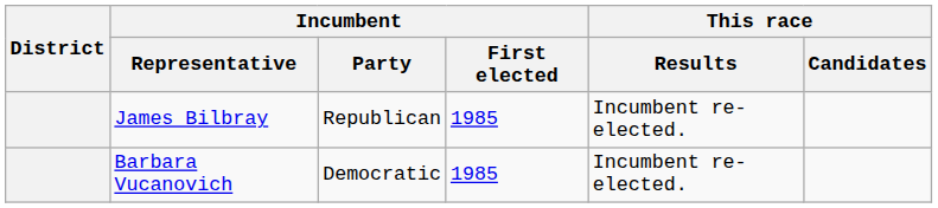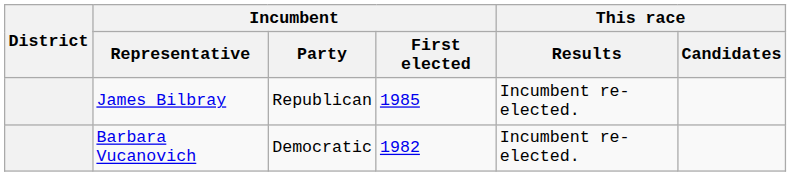Barbara Vucanovich | Incumbent / First elected: 1985 -> 1982
